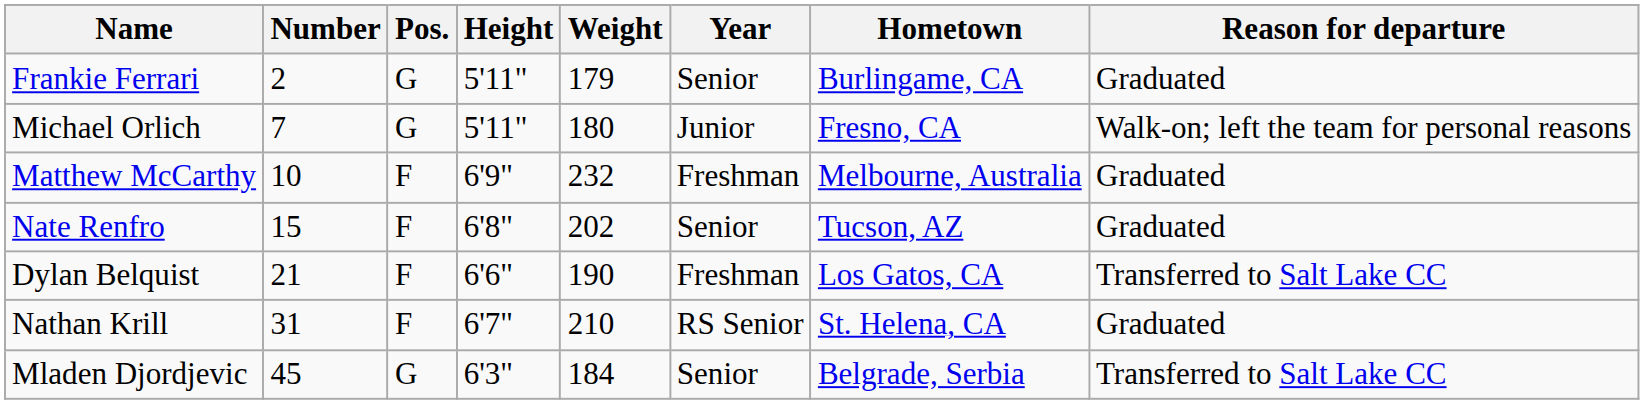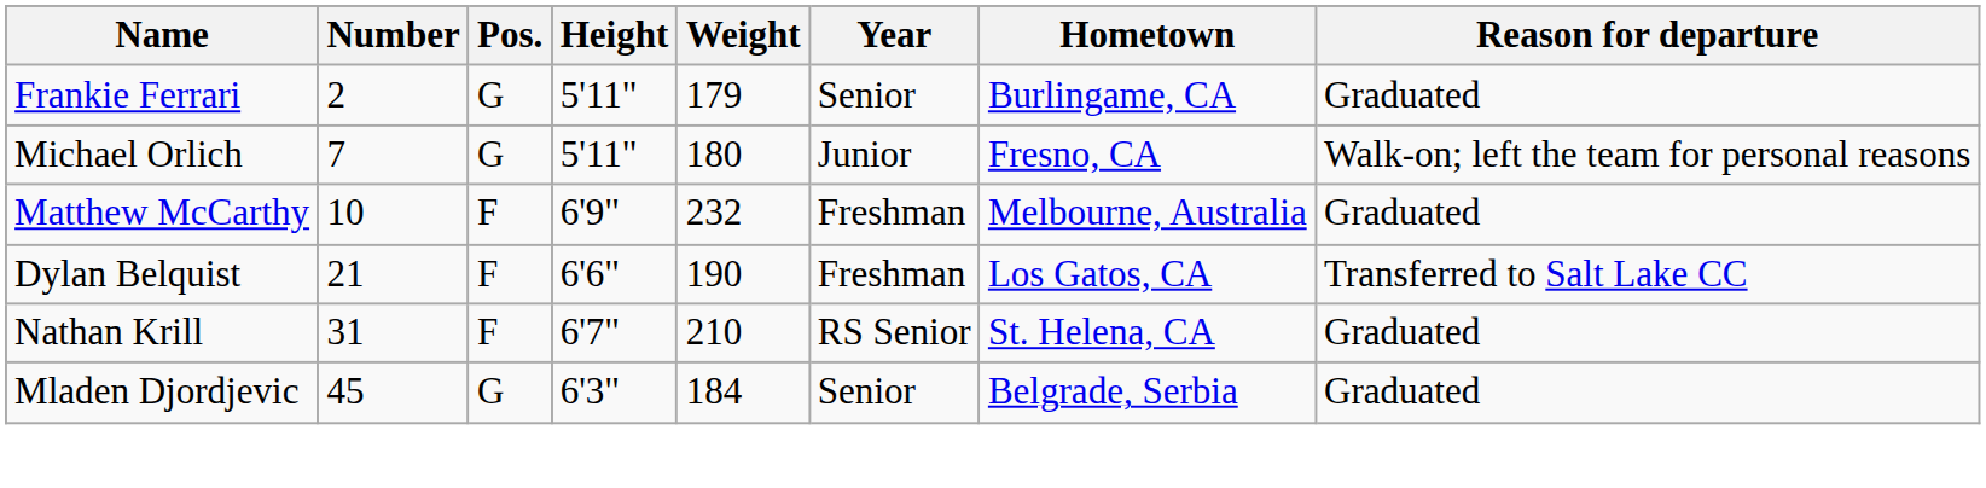- row: Nate Renfro | 15 | F | 6'8" | 202 | Senior | Tucson, AZ | Graduated
Mladen Djordjevic | Reason for departure: Transferred to Salt Lake CC -> Graduated
